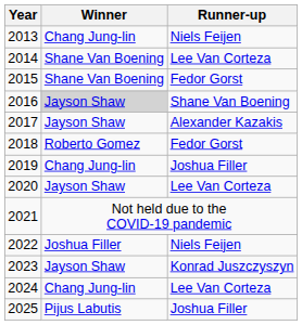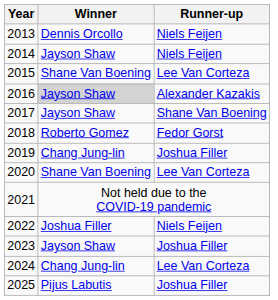2013 | Winner: Chang Jung-lin -> Dennis Orcollo
2014 | Winner: Shane Van Boening -> Jayson Shaw
2014 | Runner-up: Lee Van Corteza -> Niels Feijen
2015 | Runner-up: Fedor Gorst -> Lee Van Corteza
2016 | Runner-up: Shane Van Boening -> Alexander Kazakis
2017 | Runner-up: Alexander Kazakis -> Shane Van Boening
2020 | Winner: Jayson Shaw -> Shane Van Boening
2023 | Runner-up: Konrad Juszczyszyn -> Joshua Filler
